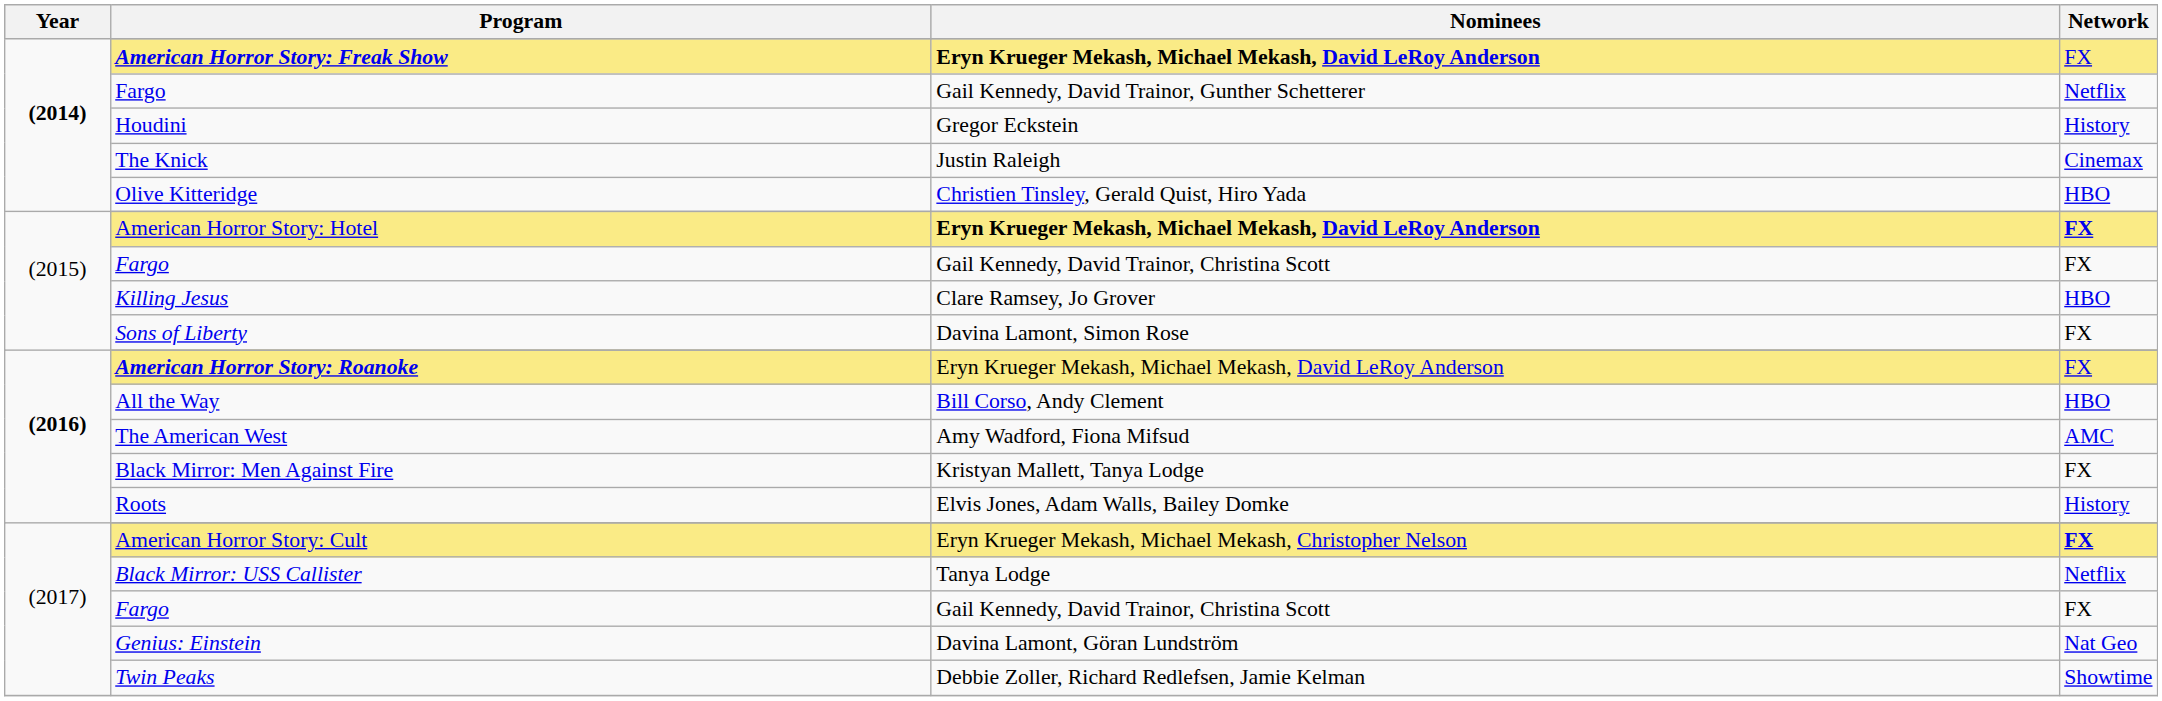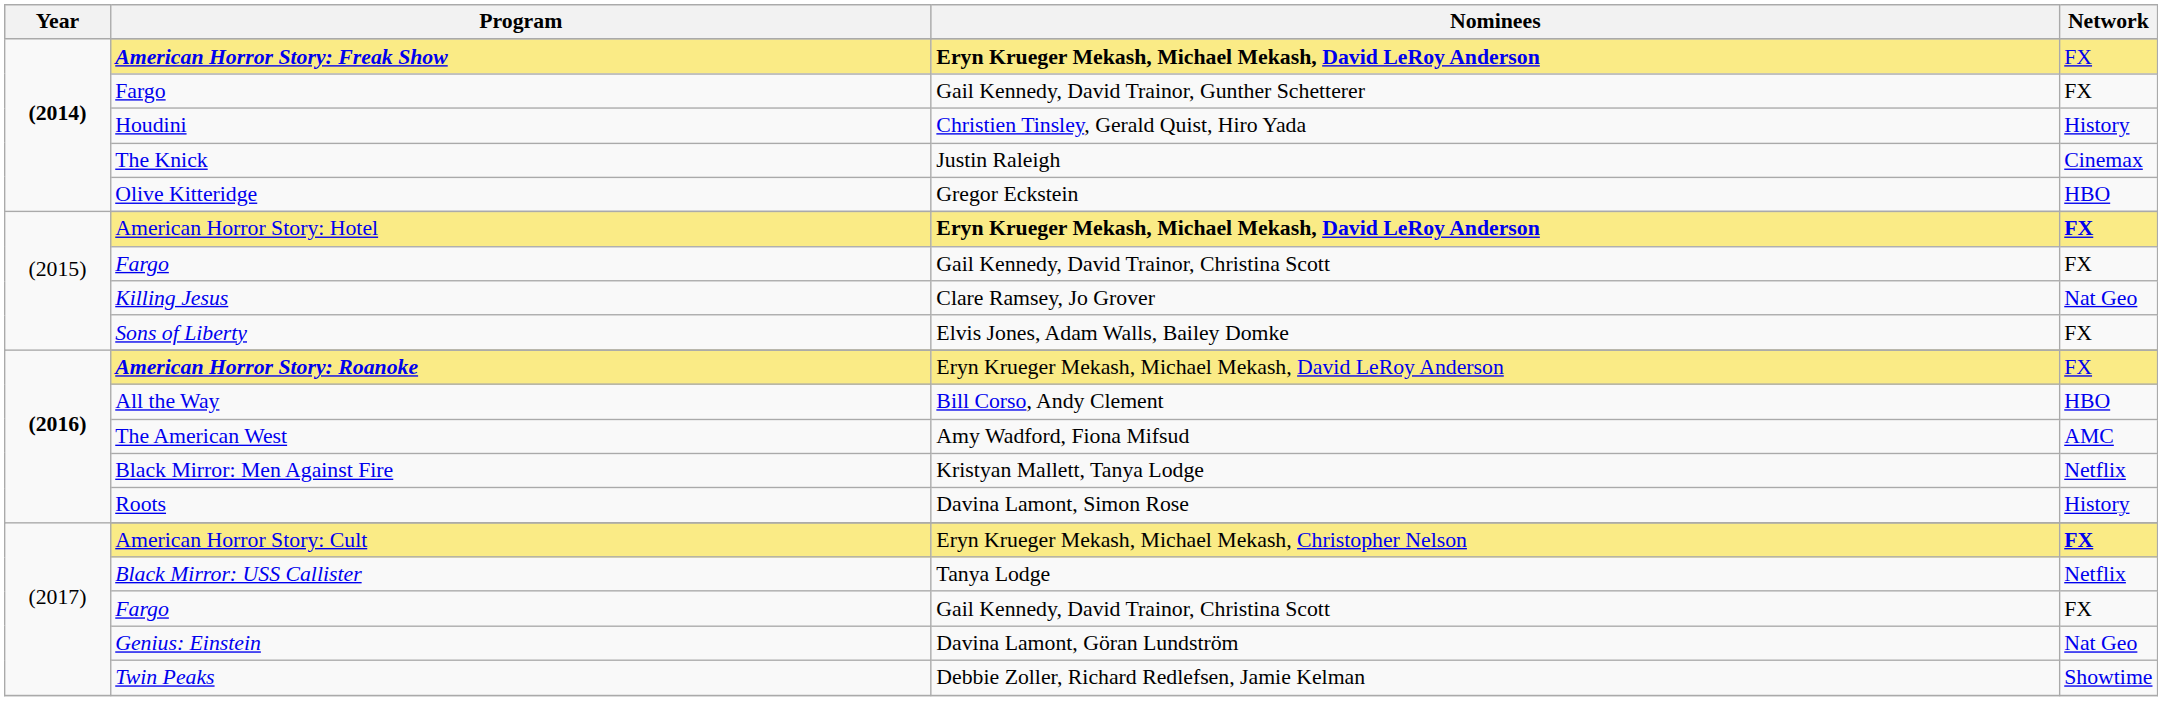(2014) / Fargo | Network: Netflix -> FX
Houdini | Nominees: Gregor Eckstein -> Christien Tinsley, Gerald Quist, Hiro Yada
Olive Kitteridge | Nominees: Christien Tinsley, Gerald Quist, Hiro Yada -> Gregor Eckstein
Killing Jesus | Network: HBO -> Nat Geo
Sons of Liberty | Nominees: Davina Lamont, Simon Rose -> Elvis Jones, Adam Walls, Bailey Domke
Black Mirror: Men Against Fire | Network: FX -> Netflix
Roots | Nominees: Elvis Jones, Adam Walls, Bailey Domke -> Davina Lamont, Simon Rose
